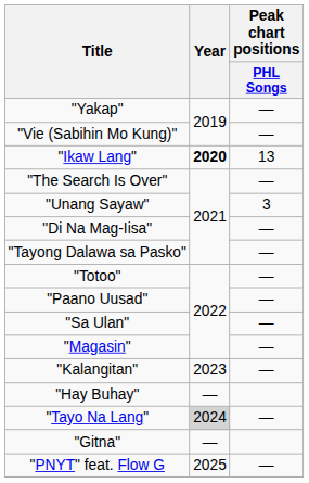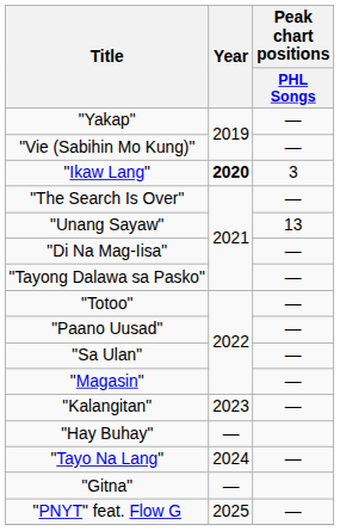"Ikaw Lang" | Peak chart positions / PHL Songs: 13 -> 3
"Unang Sayaw" | Peak chart positions / PHL Songs: 3 -> 13
"Tayo Na Lang" | Year: lightgrey background -> no background
